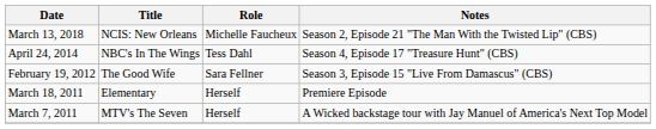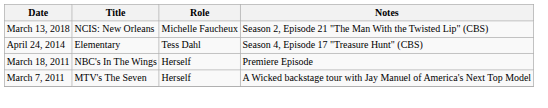April 24, 2014 | Title: NBC's In The Wings -> Elementary
- row: February 19, 2012 | The Good Wife | Sara Fellner | Season 3, Episode 15 "Live From Damascus" (CBS)
March 18, 2011 | Title: Elementary -> NBC's In The Wings
